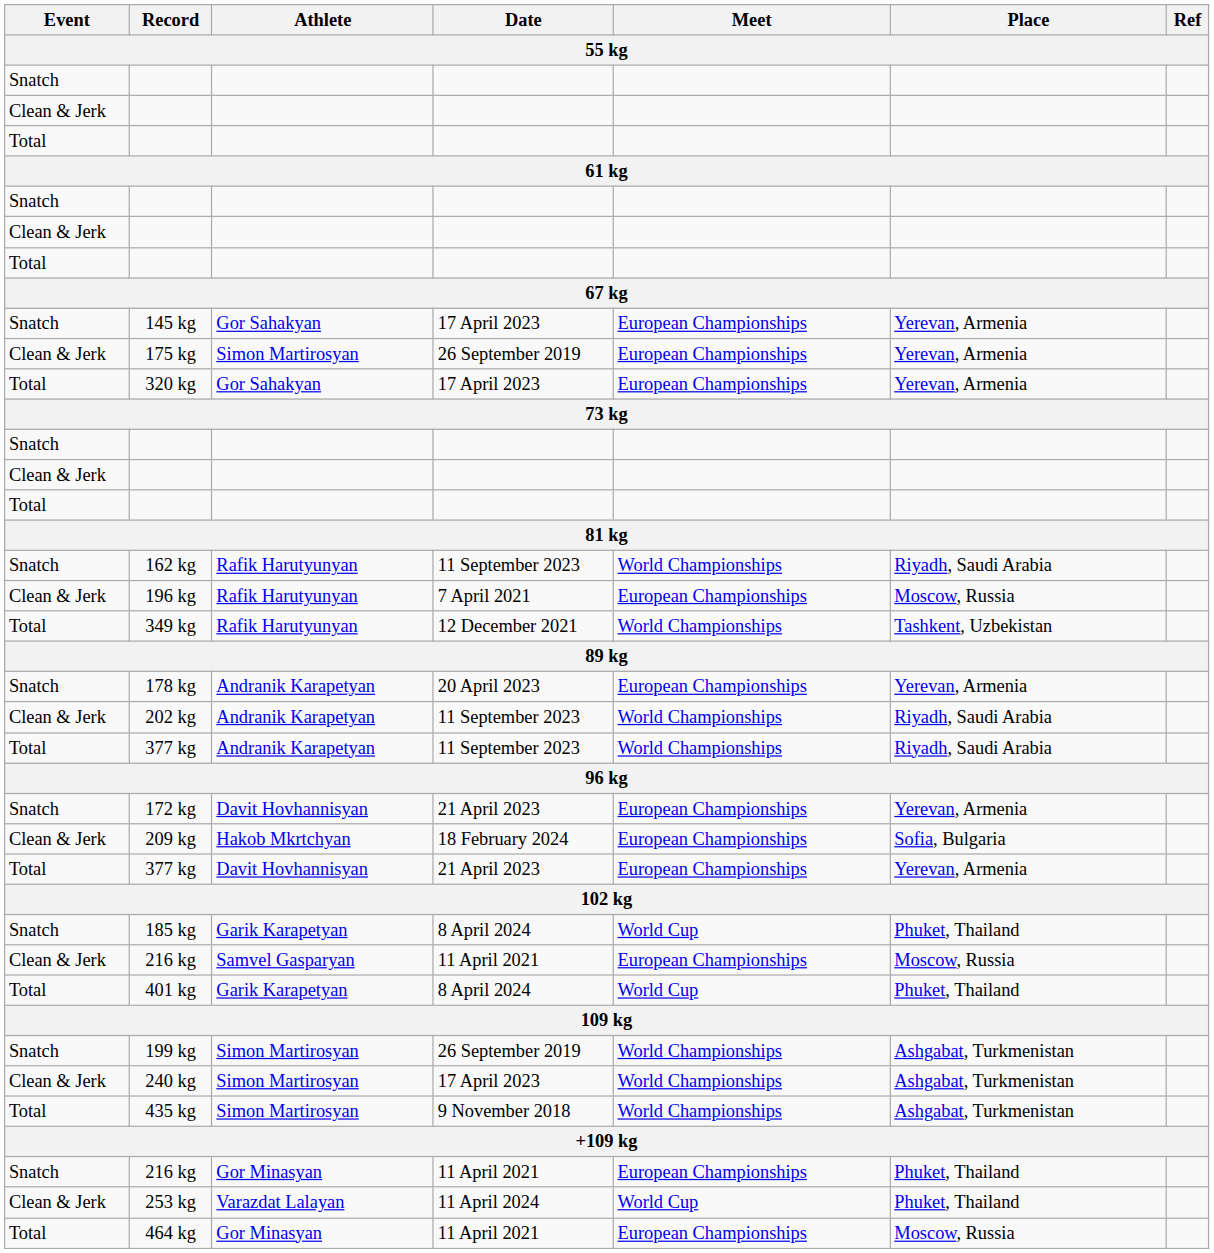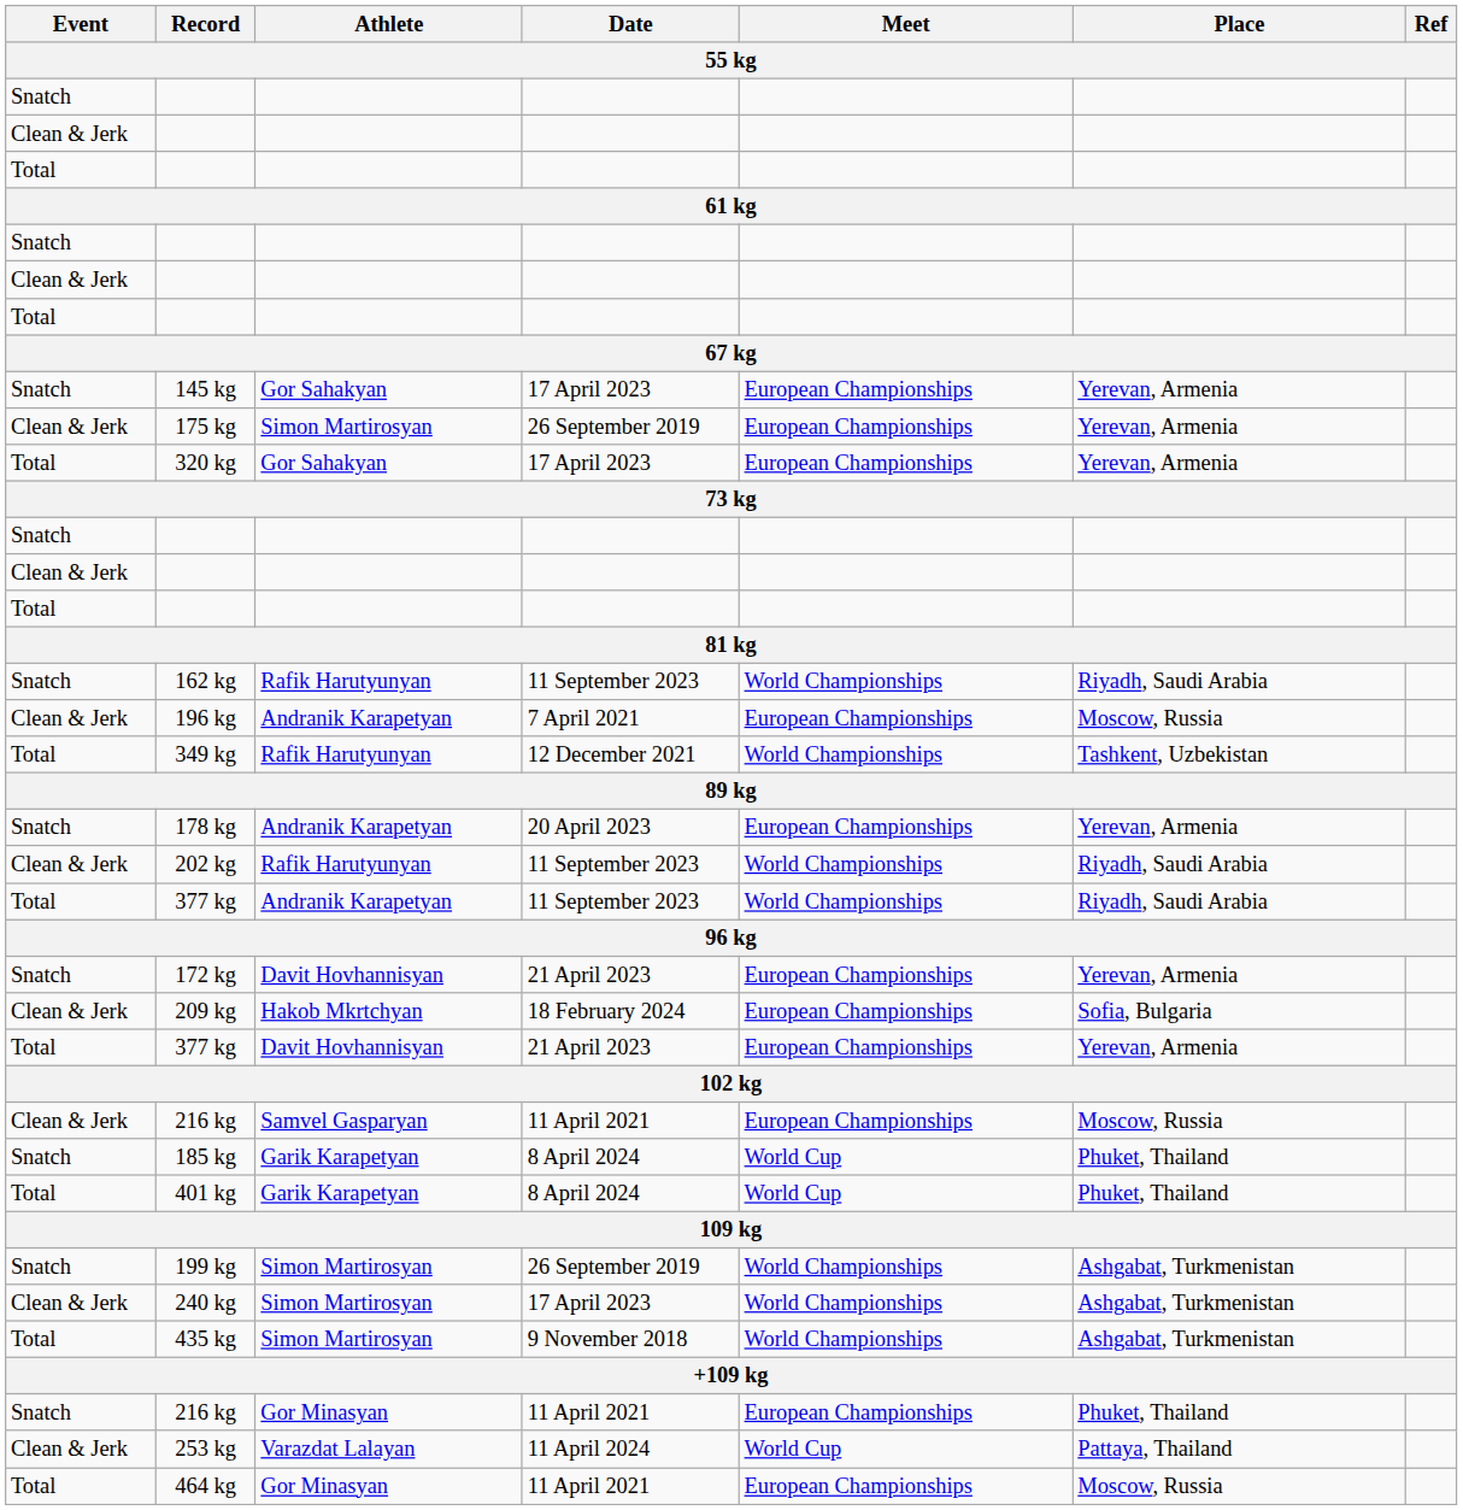196 kg | Athlete: Rafik Harutyunyan -> Andranik Karapetyan
202 kg | Athlete: Andranik Karapetyan -> Rafik Harutyunyan
rows swapped: 185 kg <-> Clean & Jerk / 216 kg
253 kg | Place: Phuket, Thailand -> Pattaya, Thailand
